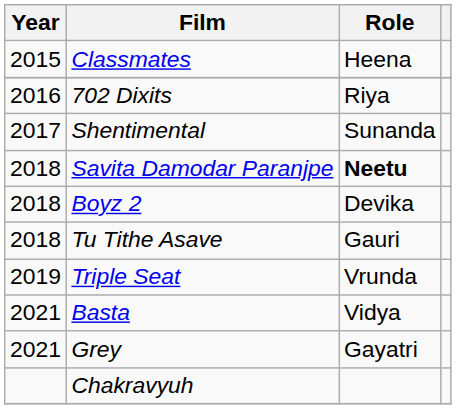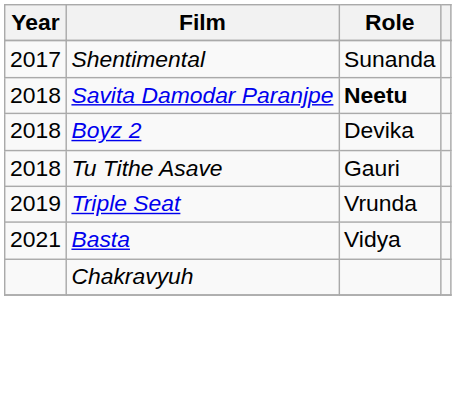- row: 2015 | Classmates | Heena
- row: 2016 | 702 Dixits | Riya
- row: 2021 | Grey | Gayatri
